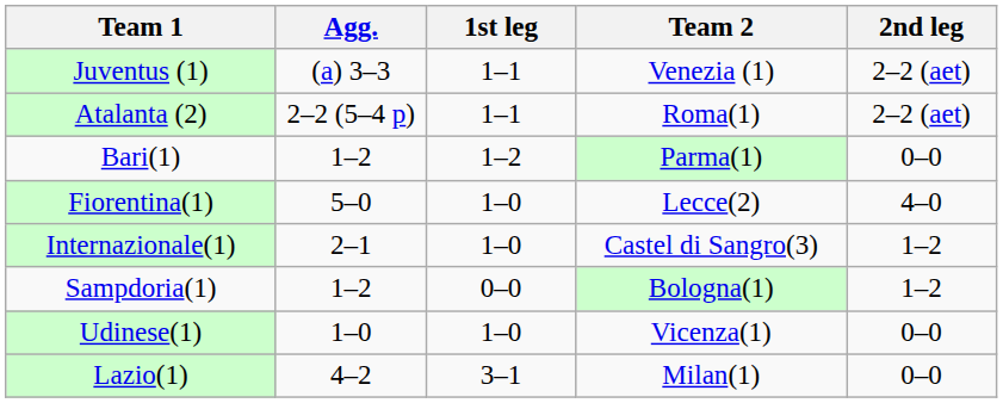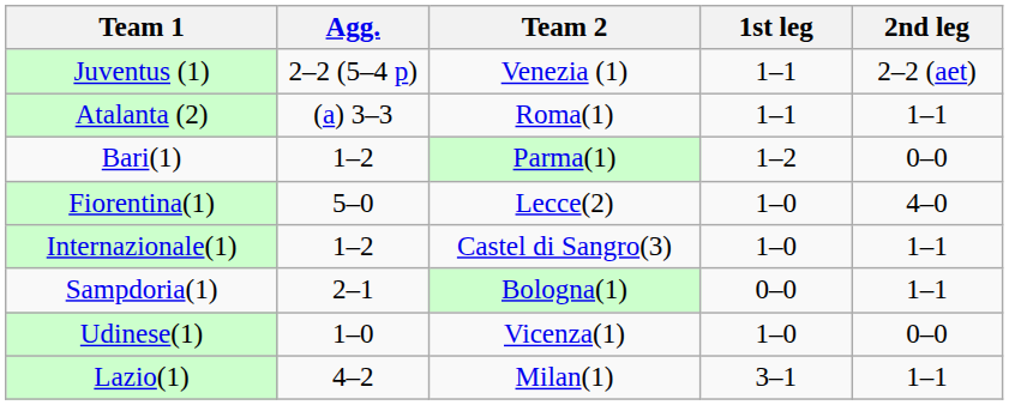columns swapped: Team 2 <-> 1st leg
Juventus (1) | Agg.: (a) 3–3 -> 2–2 (5–4 p)
Atalanta (2) | Agg.: 2–2 (5–4 p) -> (a) 3–3
Atalanta (2) | 2nd leg: 2–2 (aet) -> 1–1
Internazionale(1) | Agg.: 2–1 -> 1–2
Internazionale(1) | 2nd leg: 1–2 -> 1–1
Sampdoria(1) | Agg.: 1–2 -> 2–1
Sampdoria(1) | 2nd leg: 1–2 -> 1–1
Lazio(1) | 2nd leg: 0–0 -> 1–1
